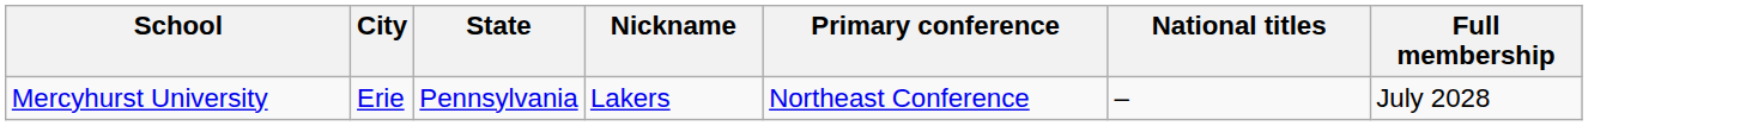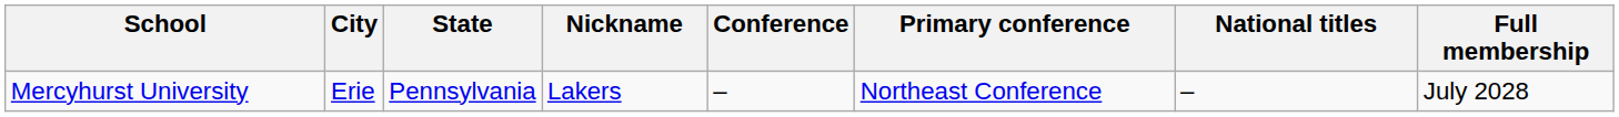+ column: Conference | –
